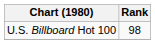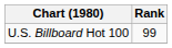U.S. Billboard Hot 100 | Rank: 98 -> 99
